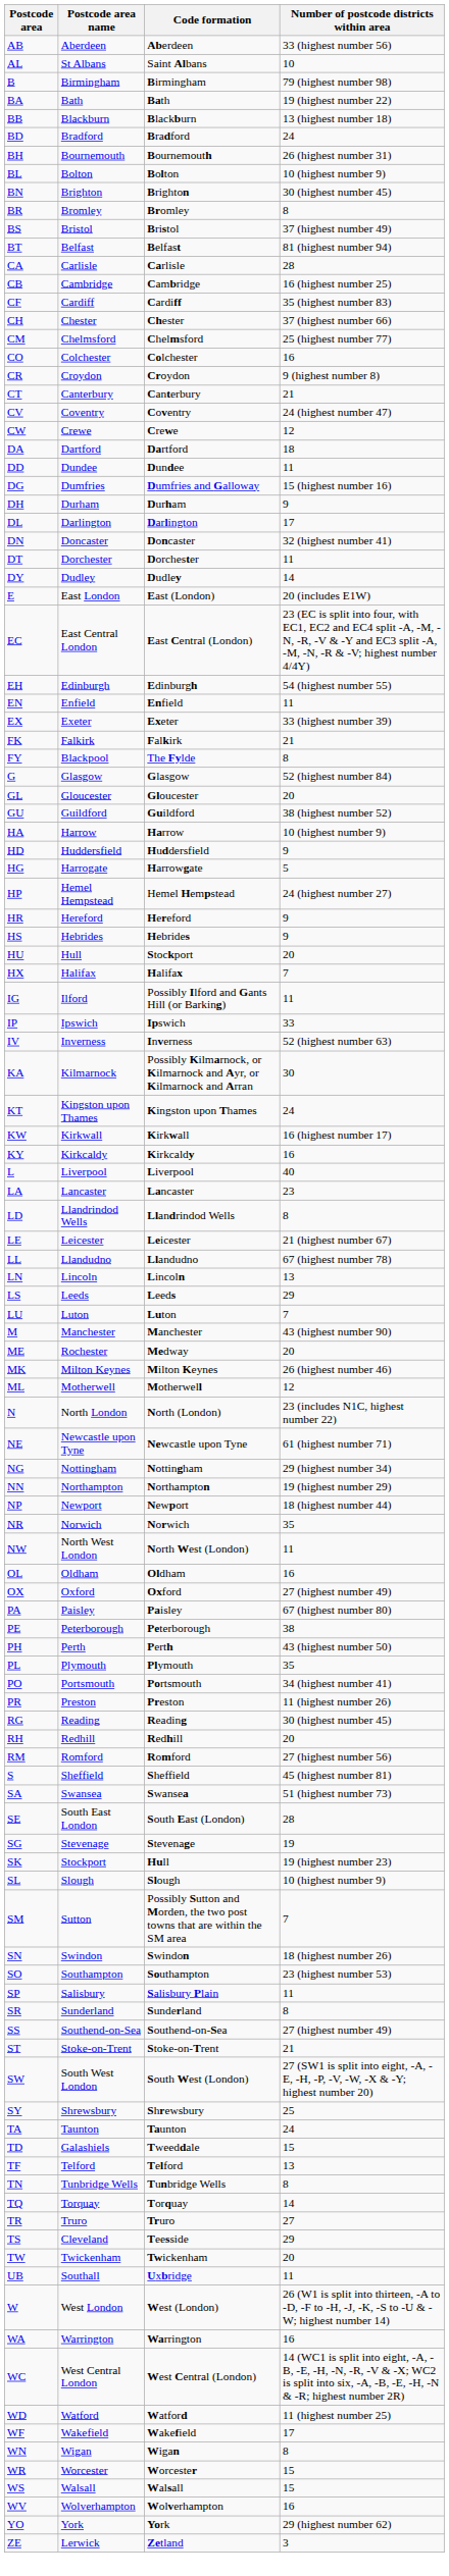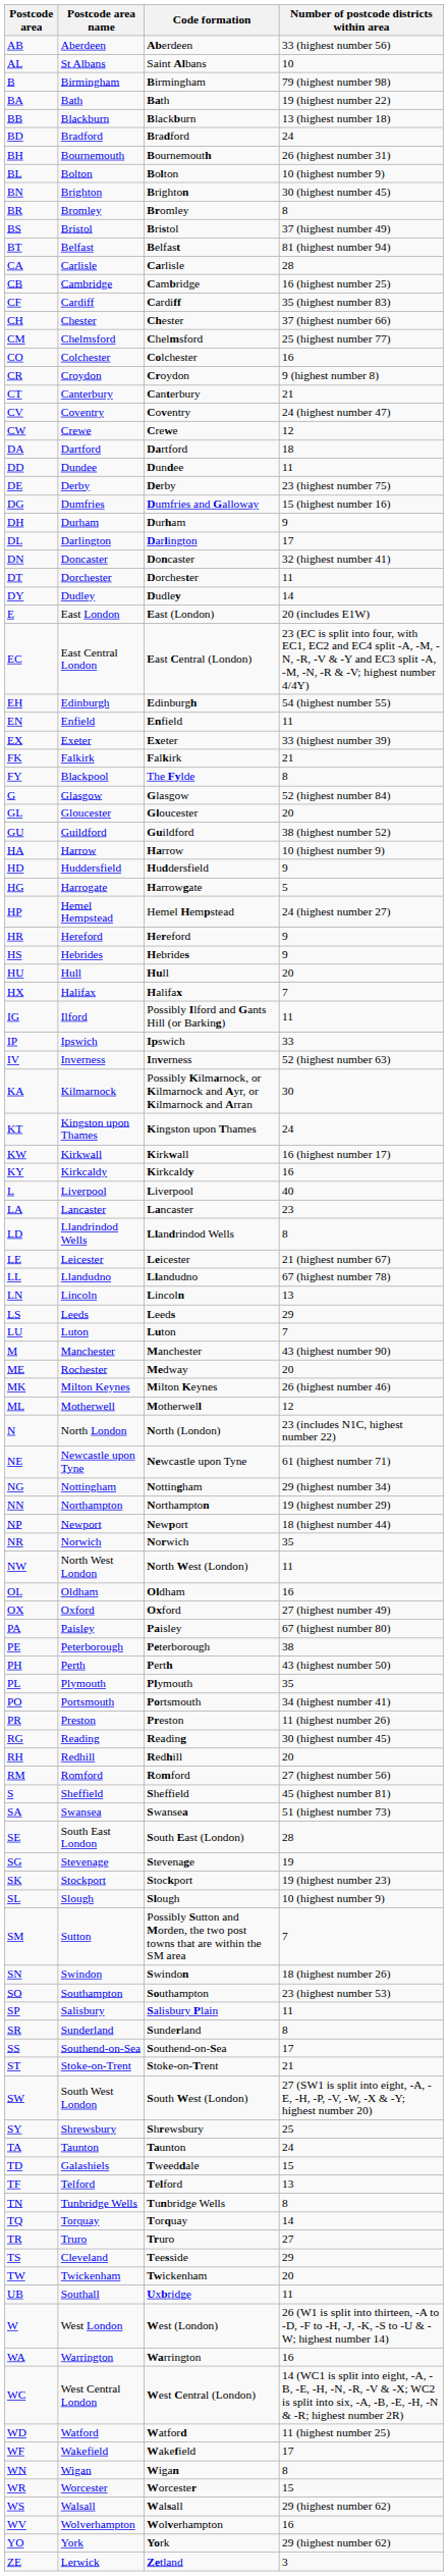+ row: DE | Derby | Derby | 23 (highest number 75)
HU | Code formation: Stockport -> Hull
SK | Code formation: Hull -> Stockport
SS | Number of postcode districts within area: 27 (highest number 49) -> 17
WS | Number of postcode districts within area: 15 -> 29 (highest number 62)
